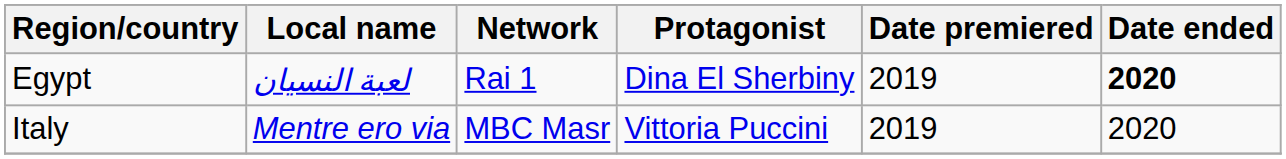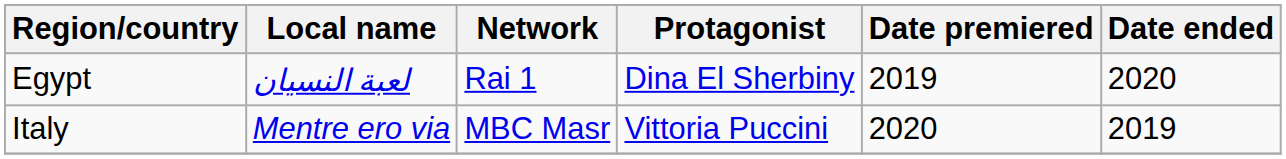Egypt | Date ended: bold -> normal
Italy | Date premiered: 2019 -> 2020
Italy | Date ended: 2020 -> 2019
